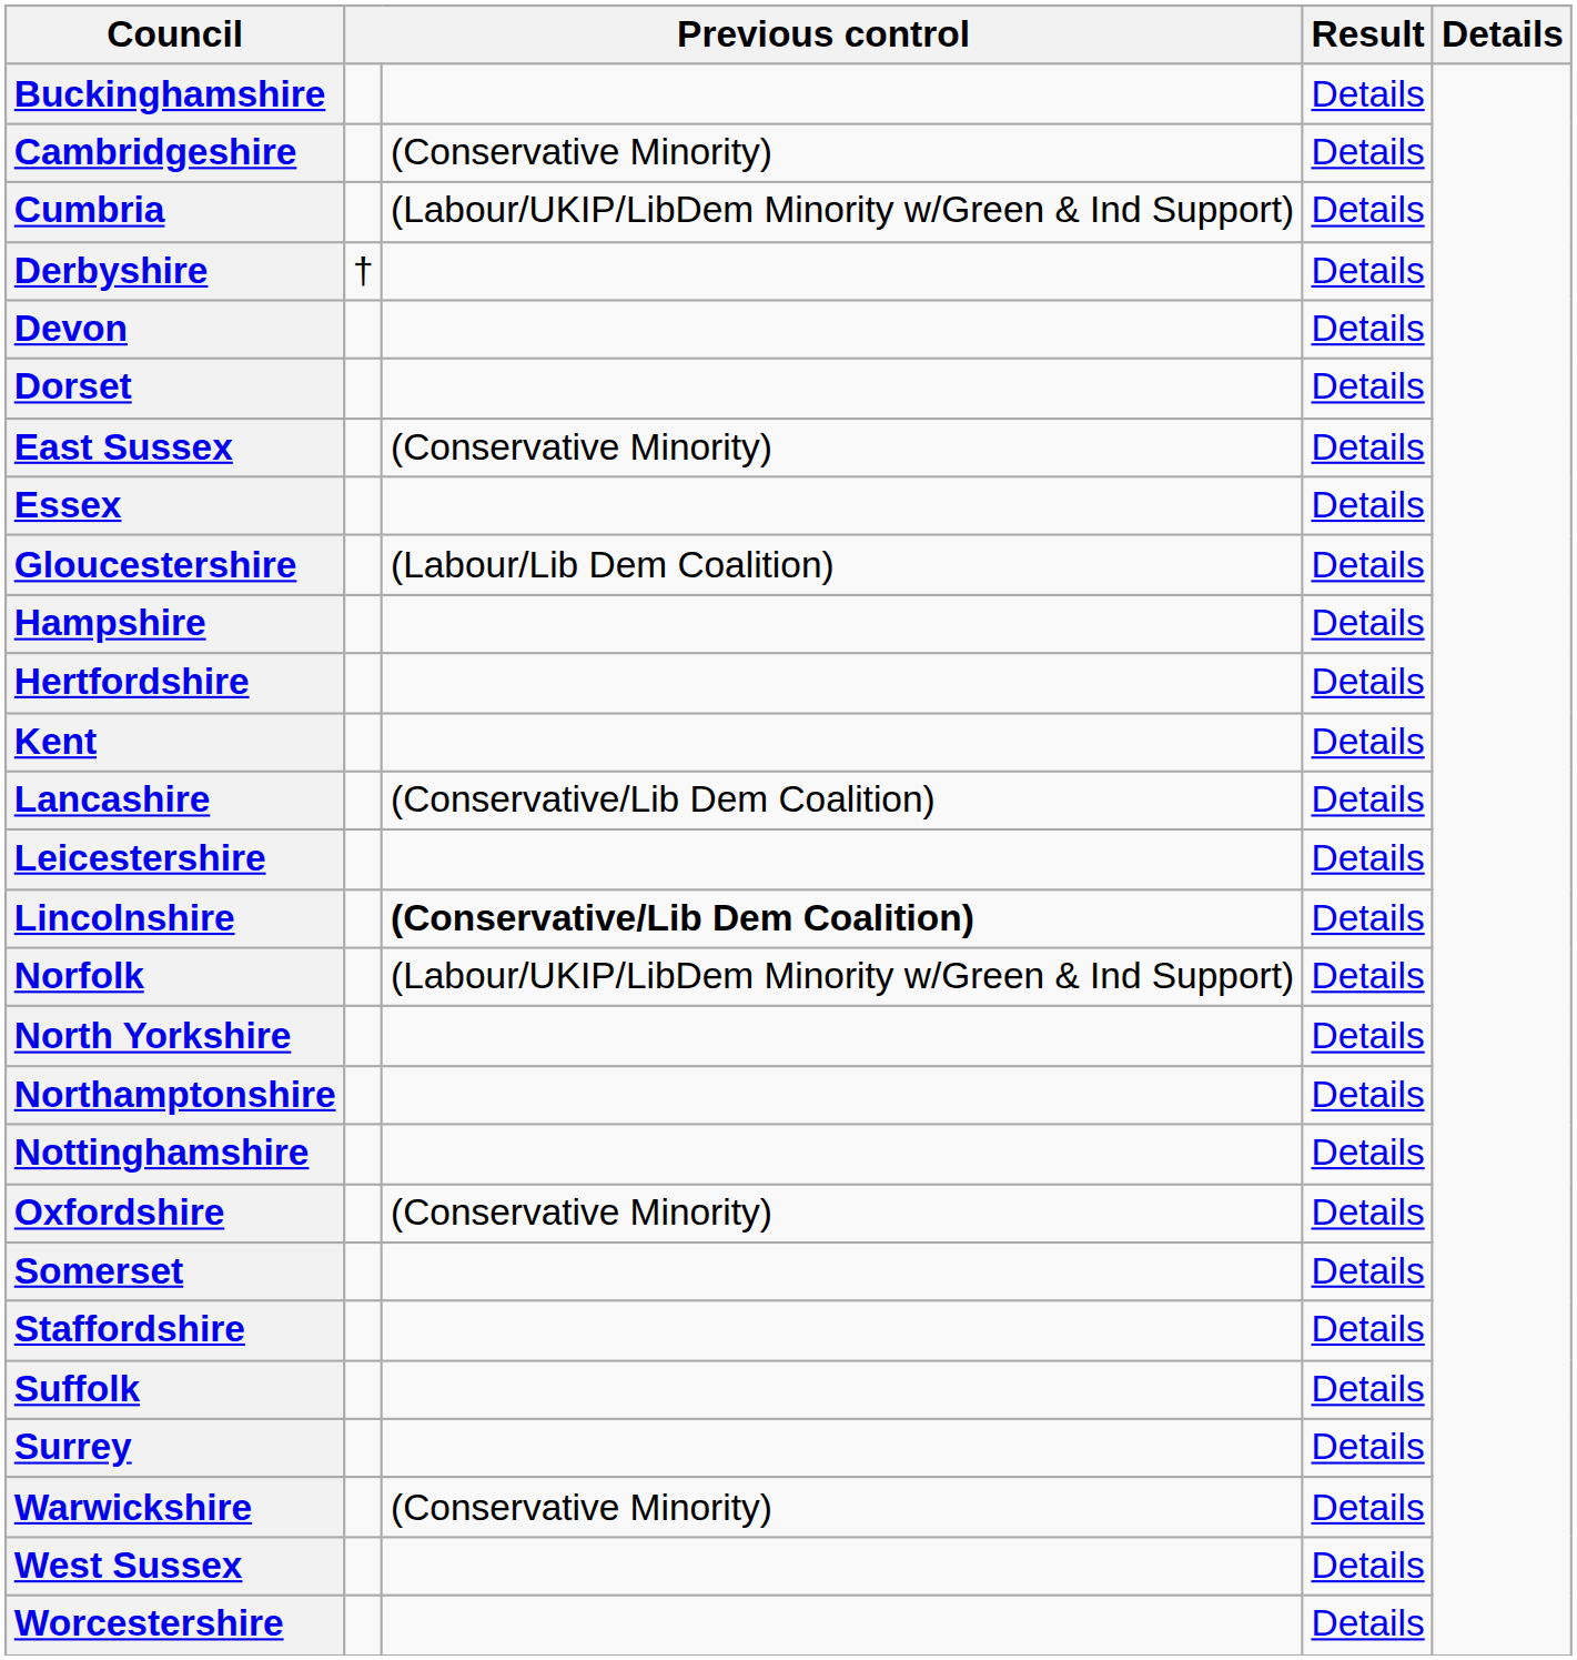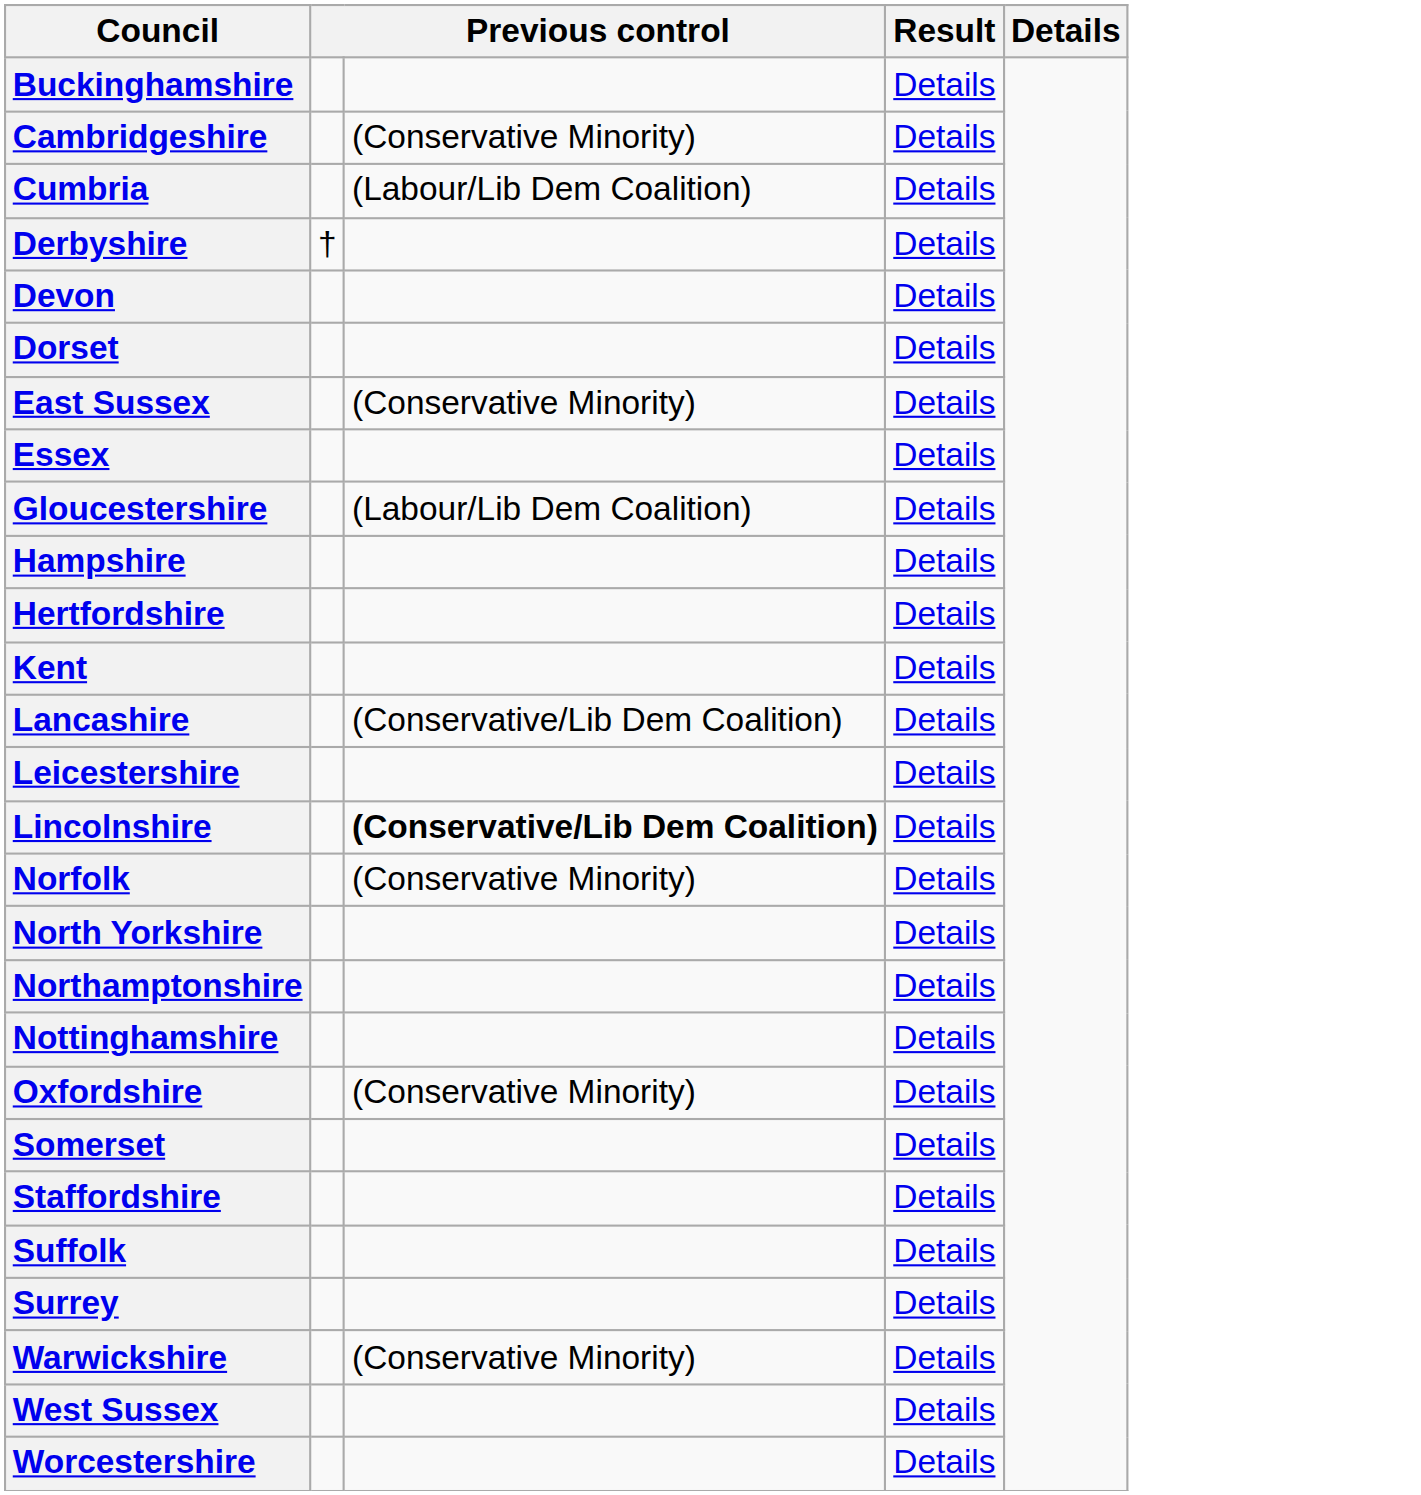Cumbria | column 3: (Labour/UKIP/LibDem Minority w/Green & Ind Support) -> (Labour/Lib Dem Coalition)
Norfolk | column 3: (Labour/UKIP/LibDem Minority w/Green & Ind Support) -> (Conservative Minority)
